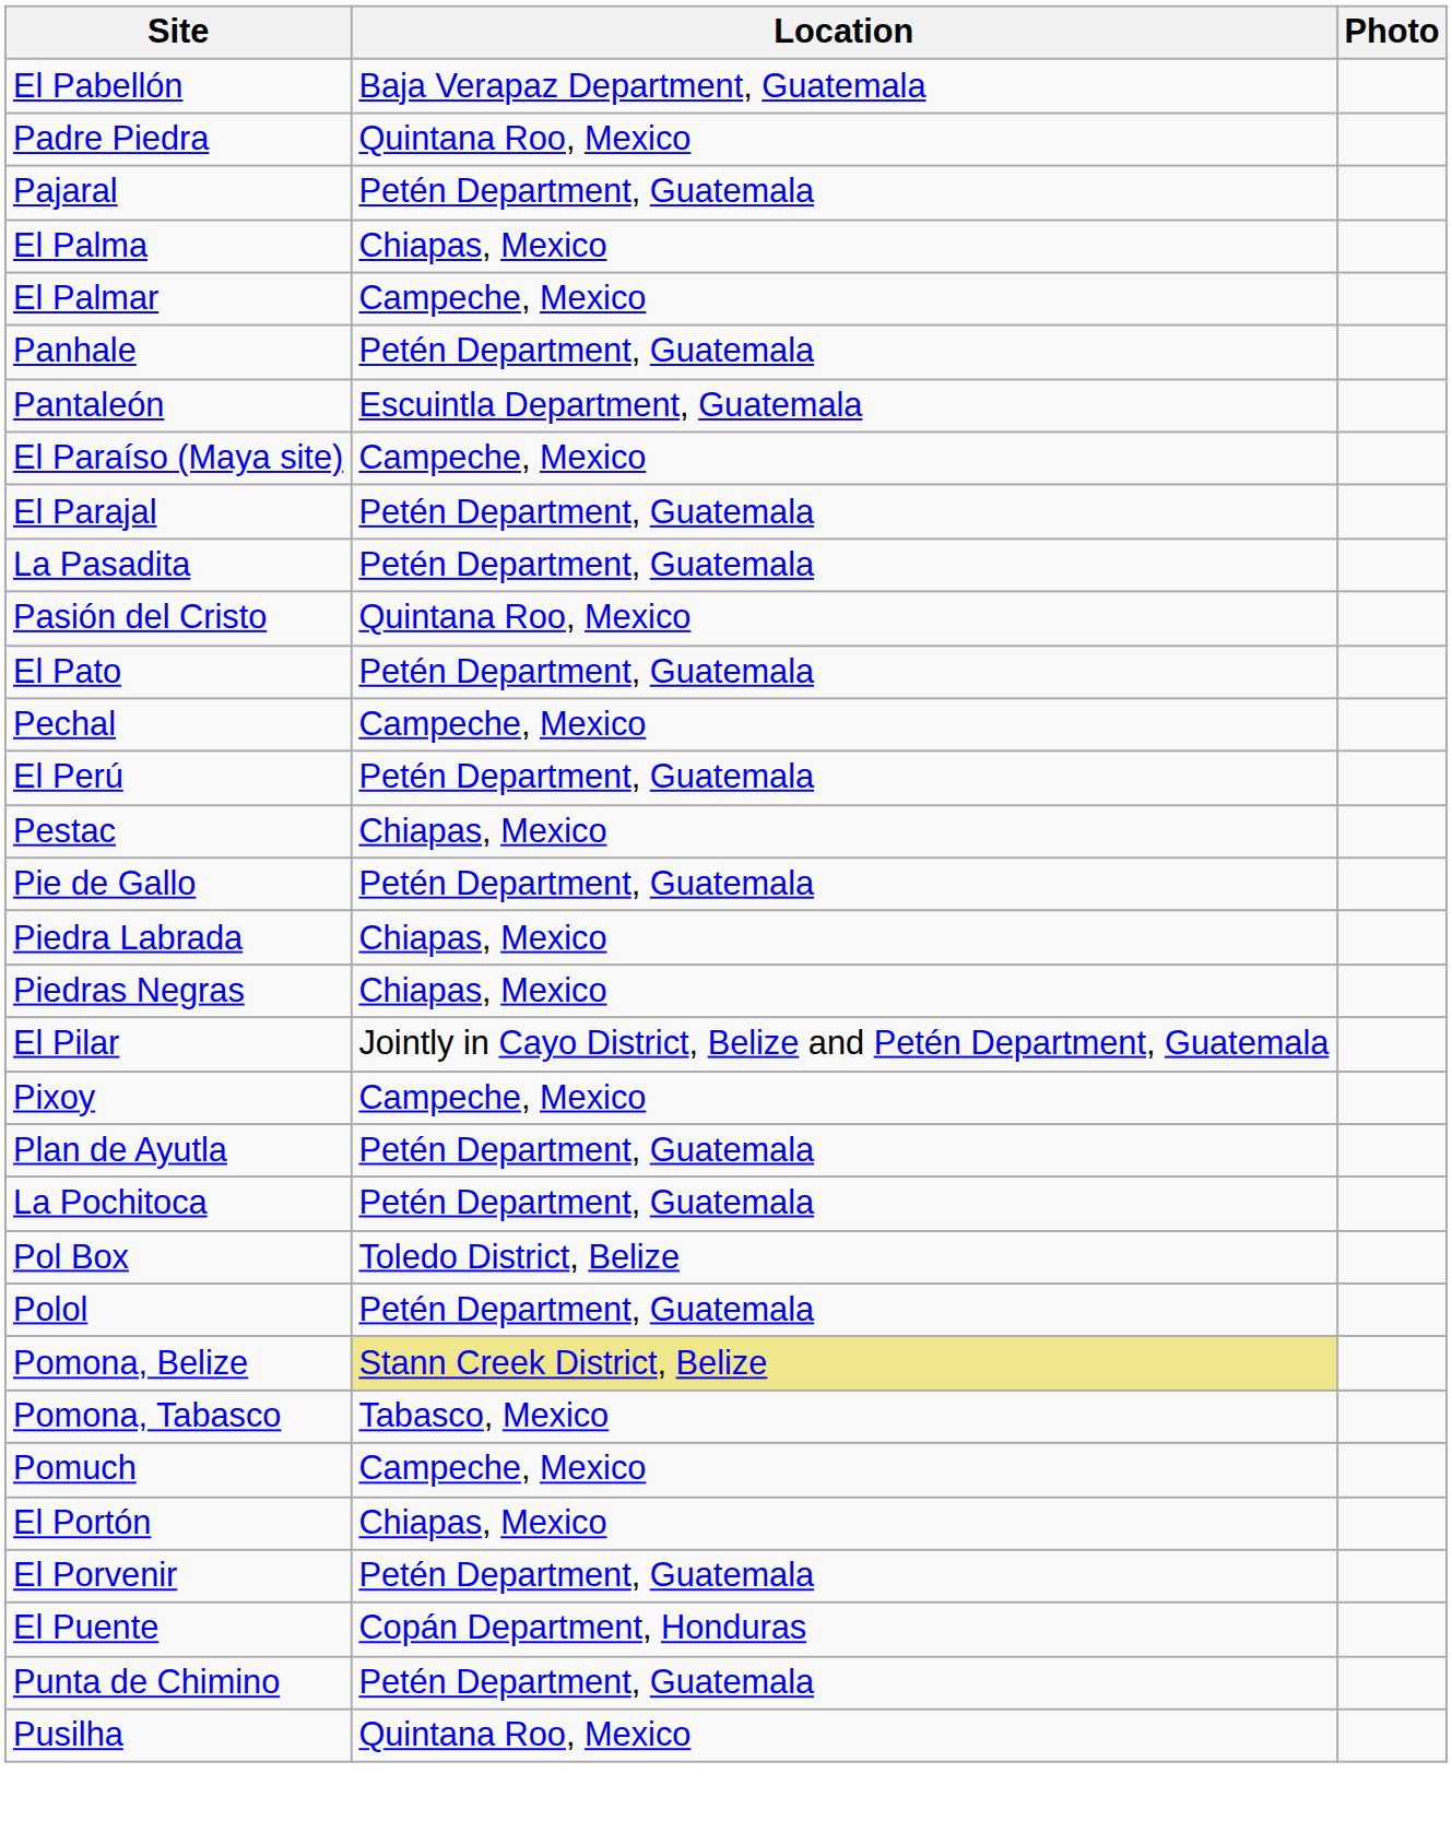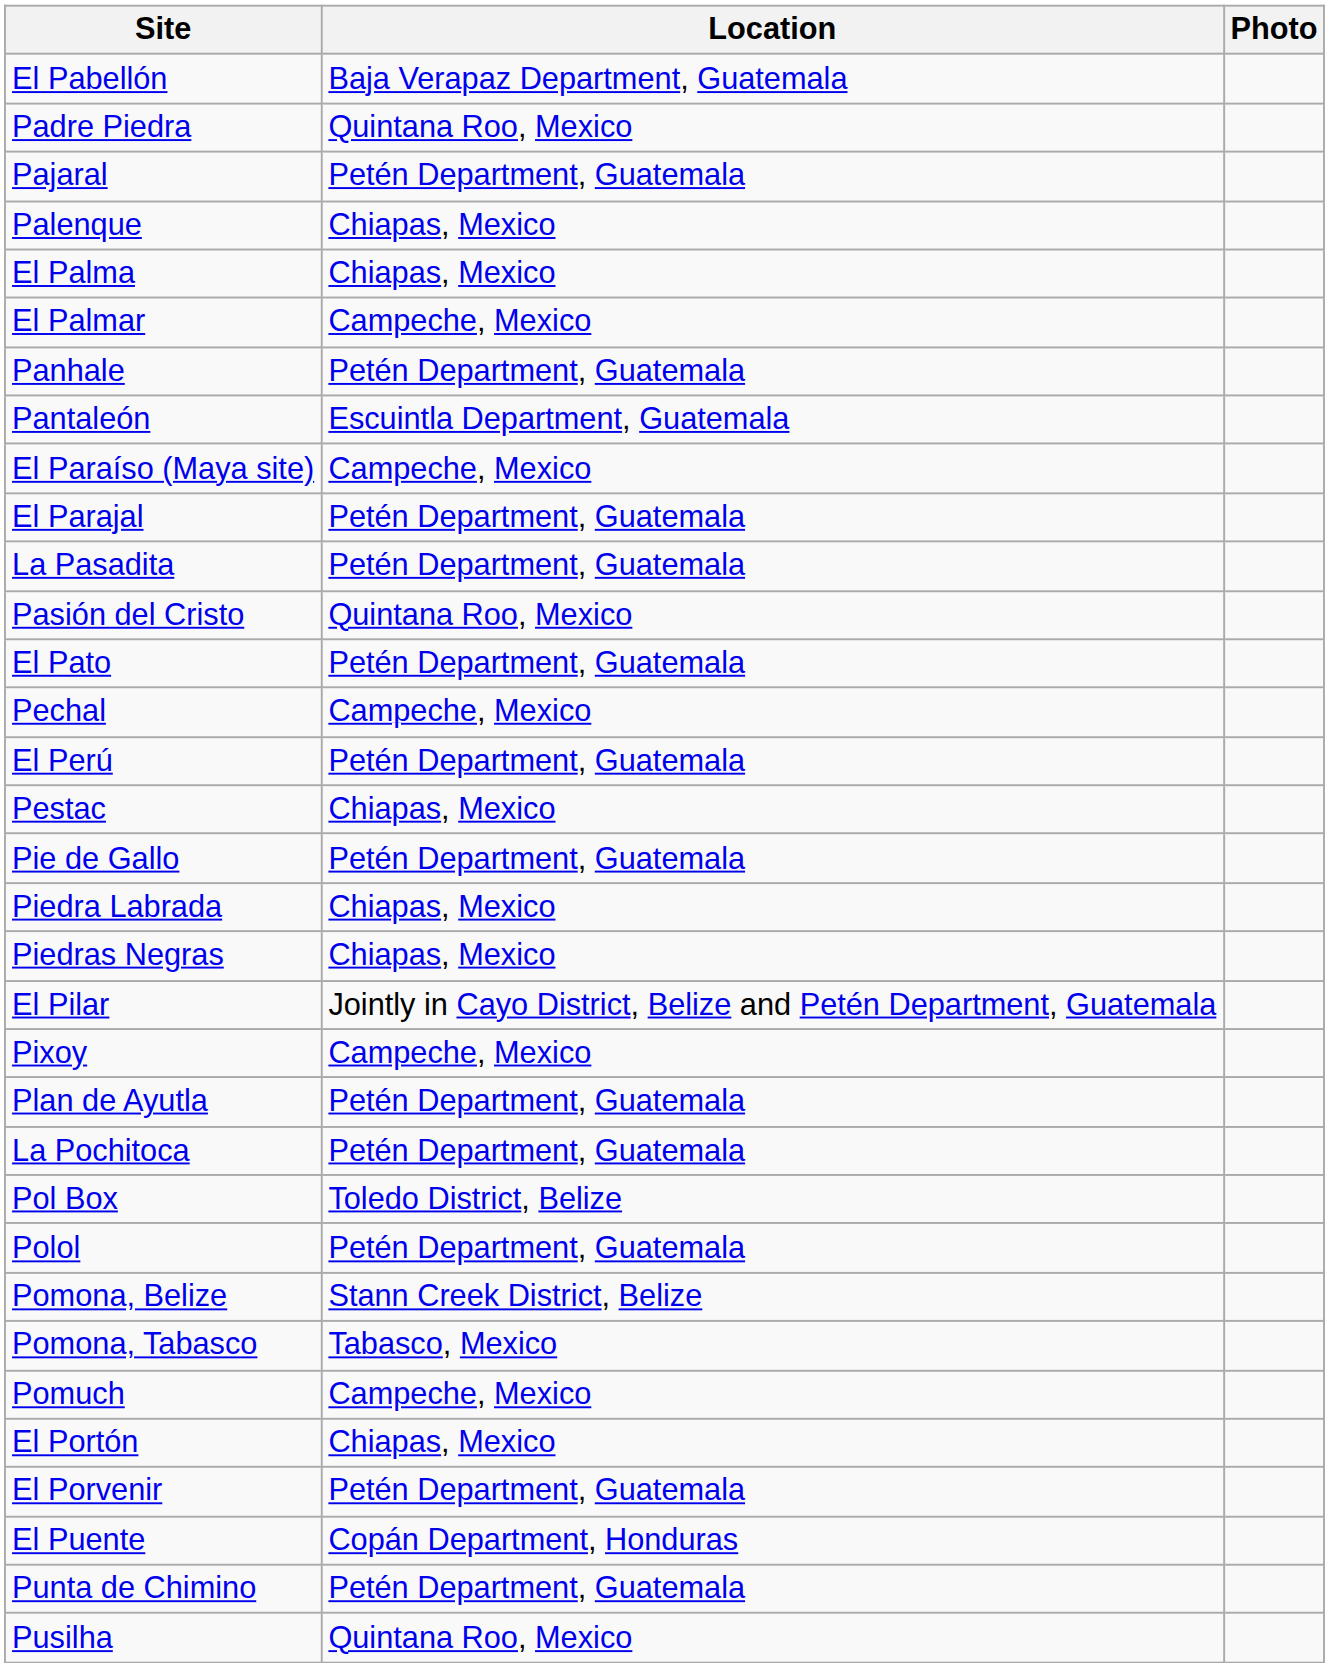+ row: Palenque | Chiapas, Mexico
Pomona, Belize | Location: khaki background -> no background
